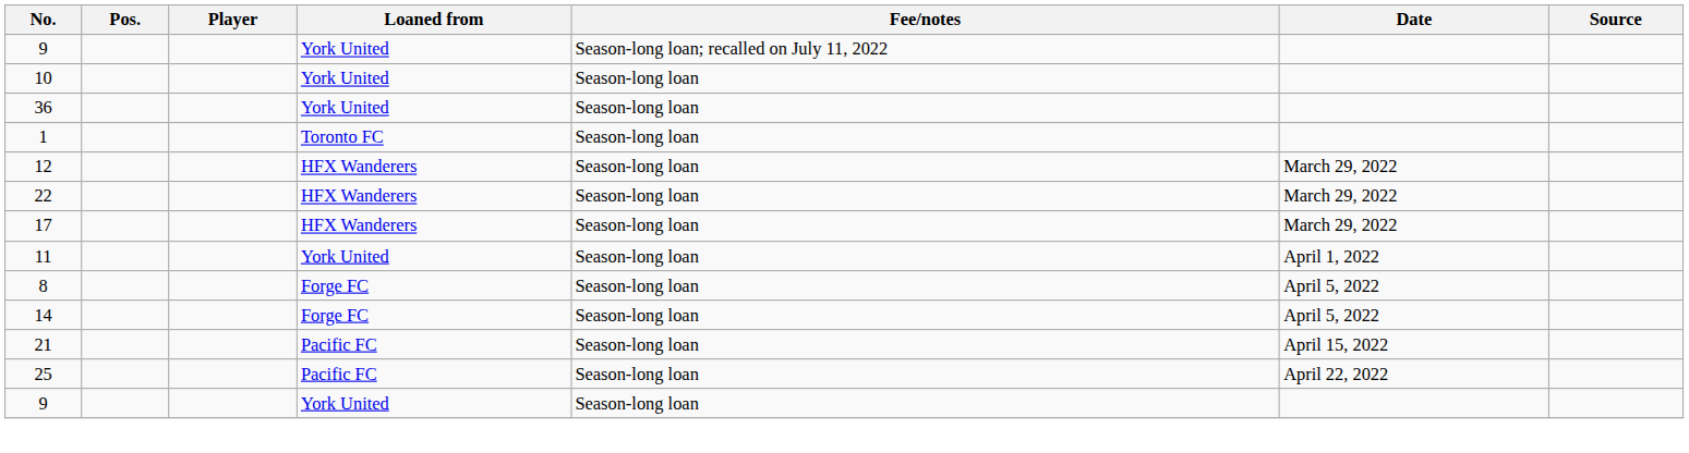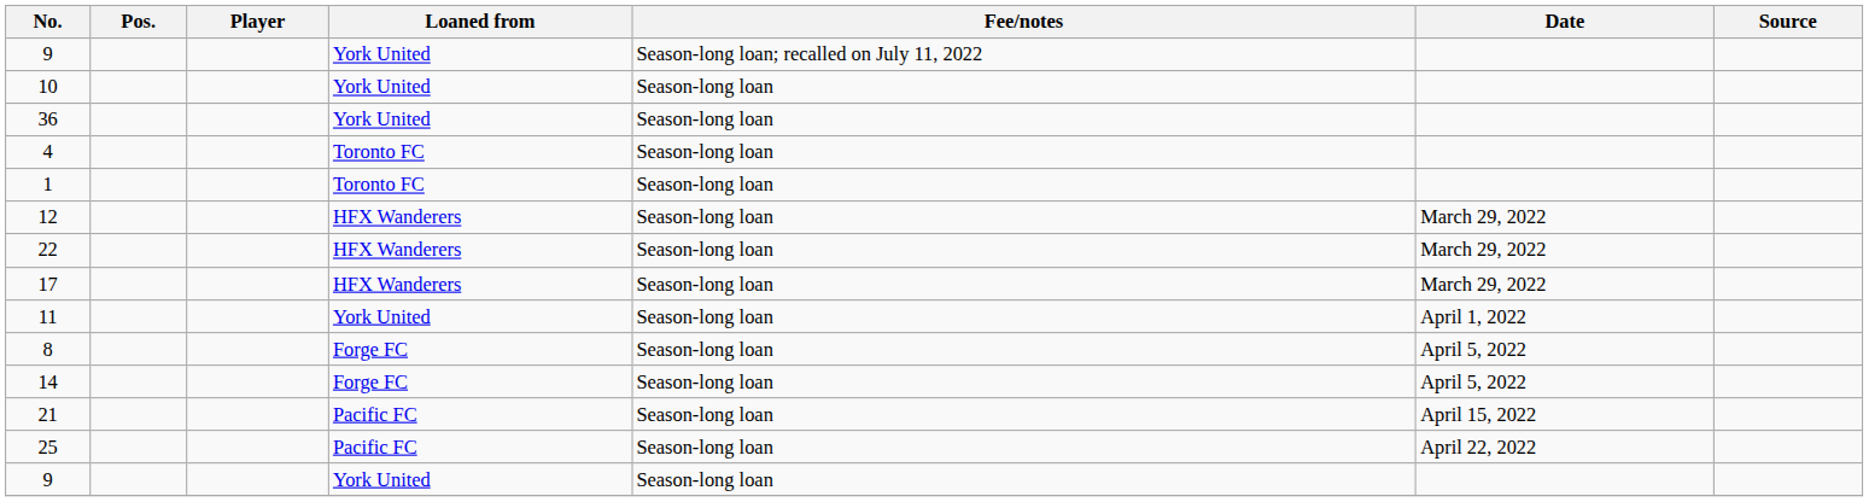+ row: 4 | Toronto FC | Season-long loan
